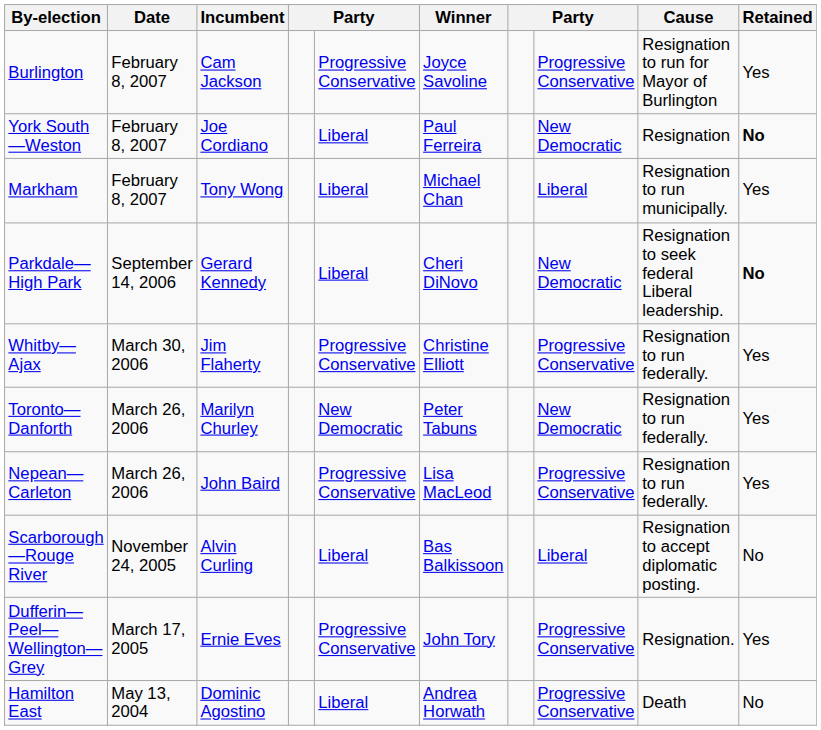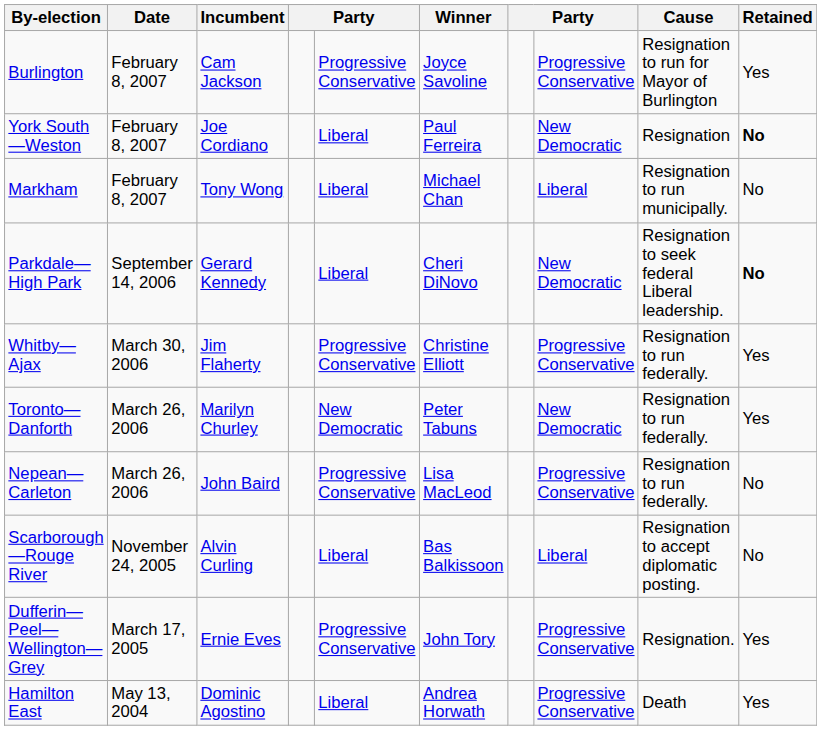Markham | Retained: Yes -> No
Nepean—Carleton | Retained: Yes -> No
Hamilton East | Retained: No -> Yes
